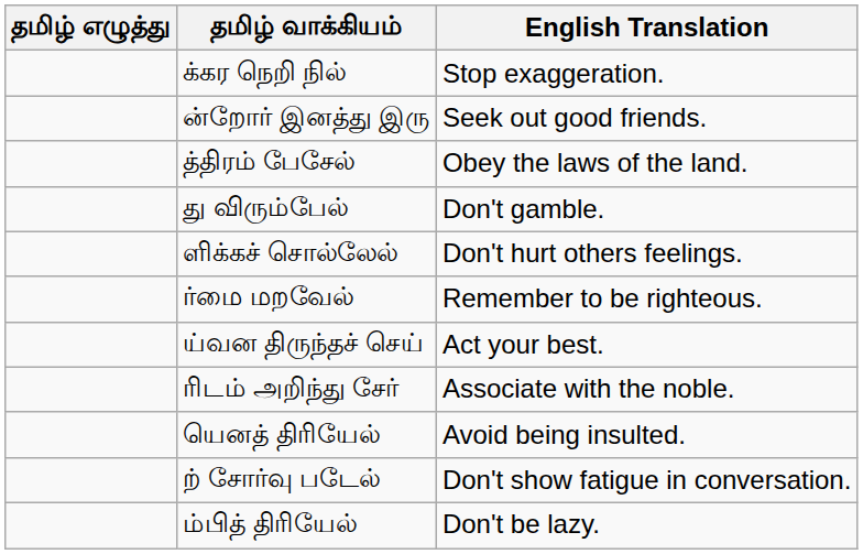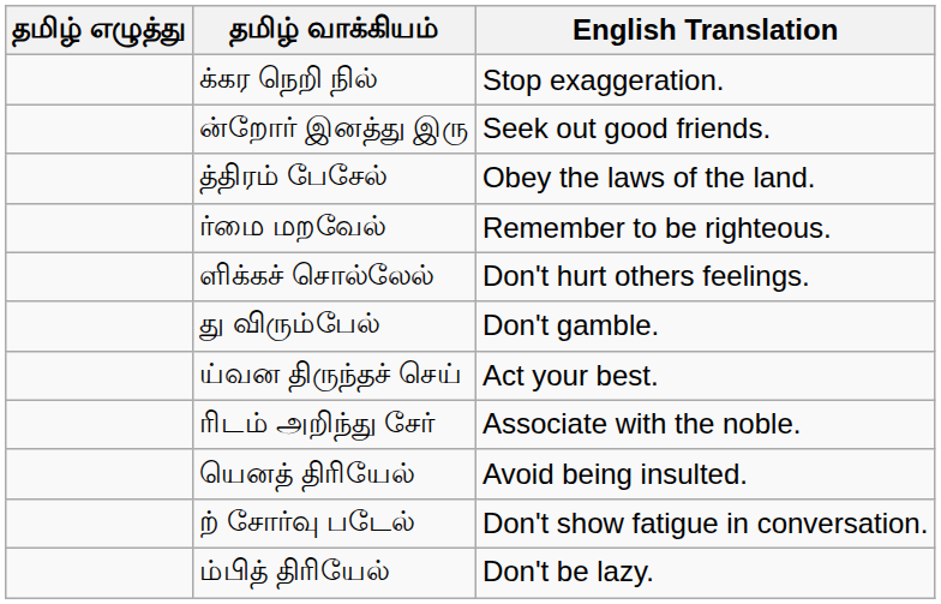rows swapped: ர்மை மறவேல் <-> து விரும்பேல்
